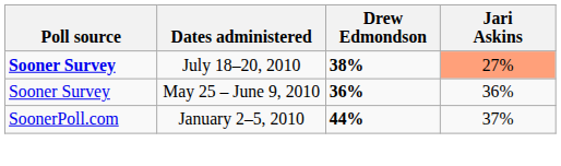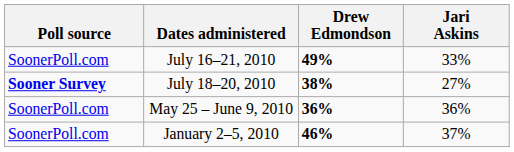+ row: SoonerPoll.com | July 16–21, 2010 | 49% | 33%
July 18–20, 2010 | Jari Askins: lightsalmon background -> no background
May 25 – June 9, 2010 | Poll source: Sooner Survey -> SoonerPoll.com
January 2–5, 2010 | Drew Edmondson: 44% -> 46%
